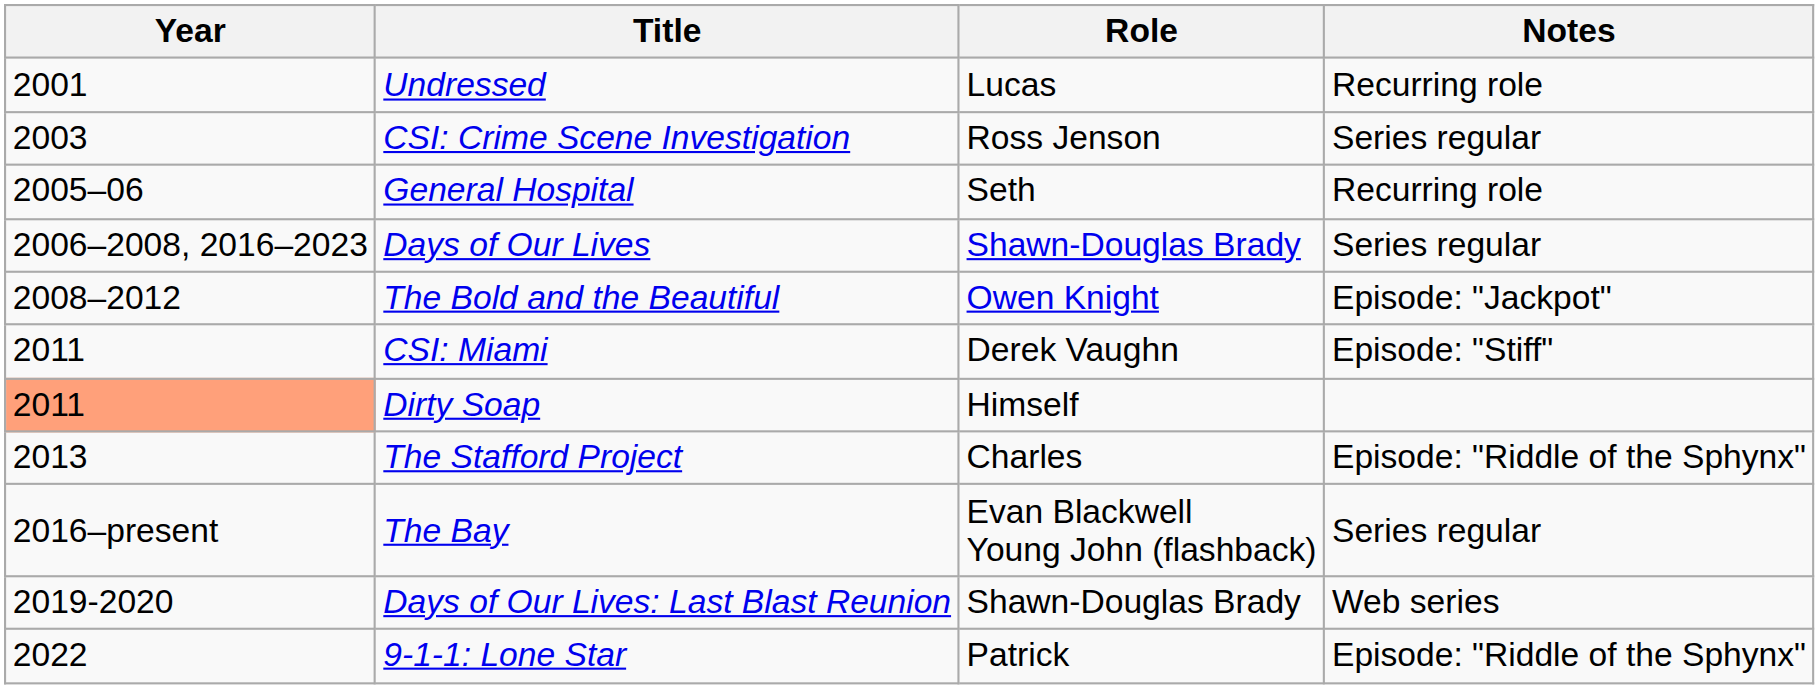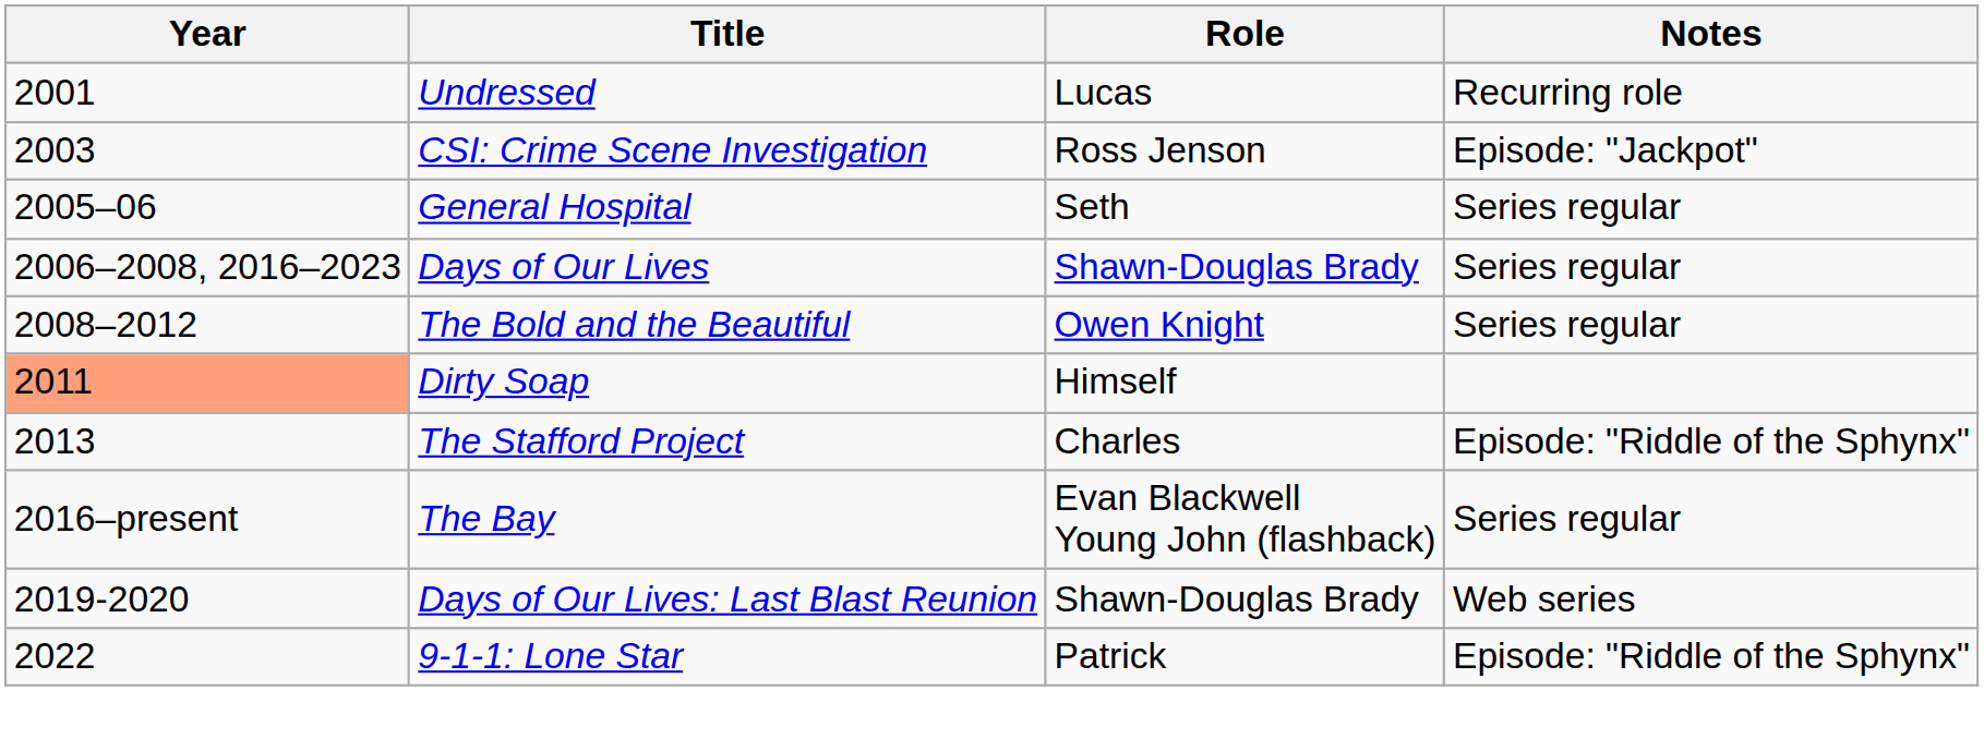CSI: Crime Scene Investigation | Notes: Series regular -> Episode: "Jackpot"
General Hospital | Notes: Recurring role -> Series regular
The Bold and the Beautiful | Notes: Episode: "Jackpot" -> Series regular
- row: 2011 | CSI: Miami | Derek Vaughn | Episode: "Stiff"
